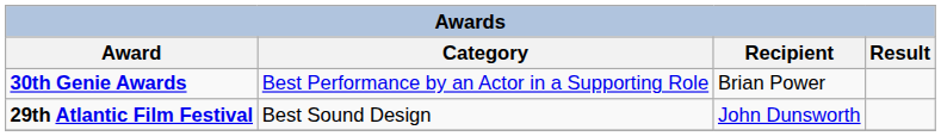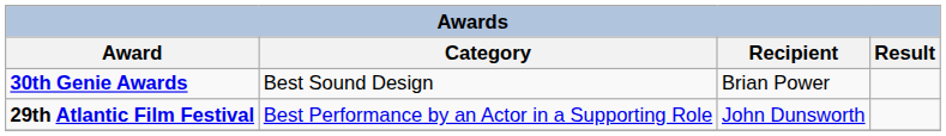30th Genie Awards | Category: Best Performance by an Actor in a Supporting Role -> Best Sound Design
29th Atlantic Film Festival | Category: Best Sound Design -> Best Performance by an Actor in a Supporting Role
